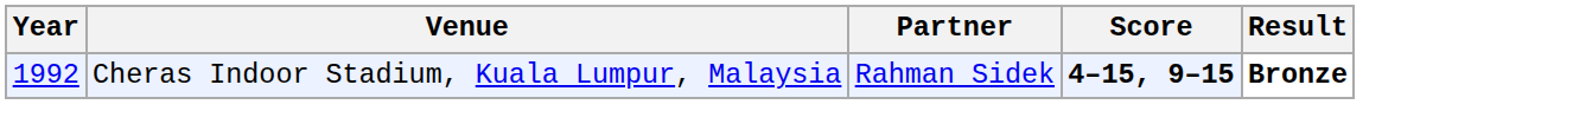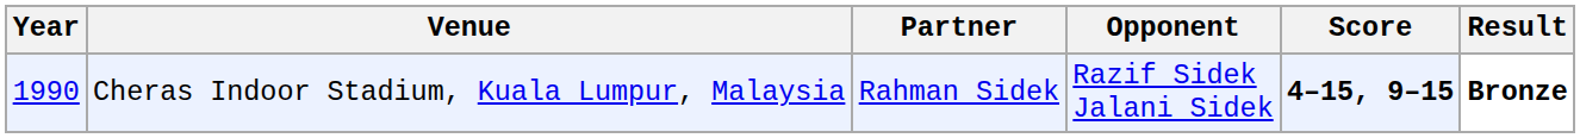+ column: Opponent | Razif Sidek Jalani Sidek
Cheras Indoor Stadium, Kuala Lumpur, Malaysia | Year: 1992 -> 1990
